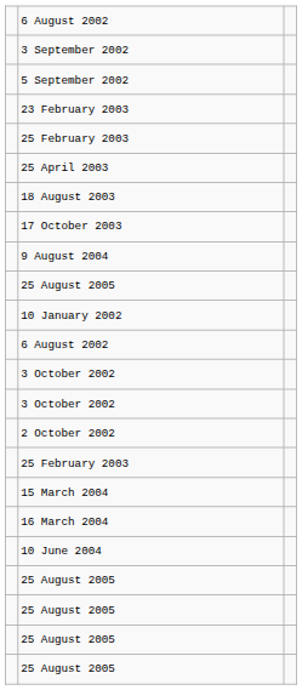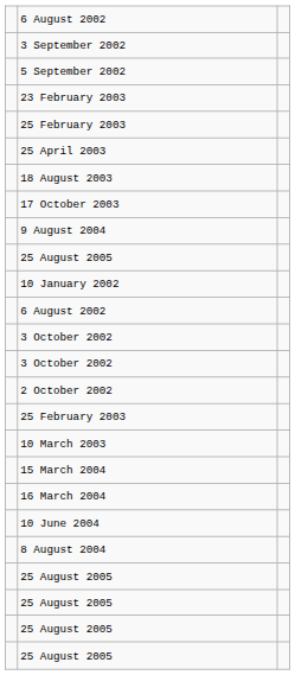+ row: 10 March 2003
+ row: 8 August 2004
